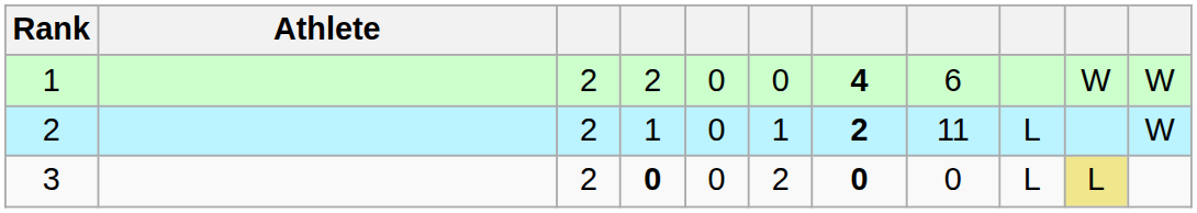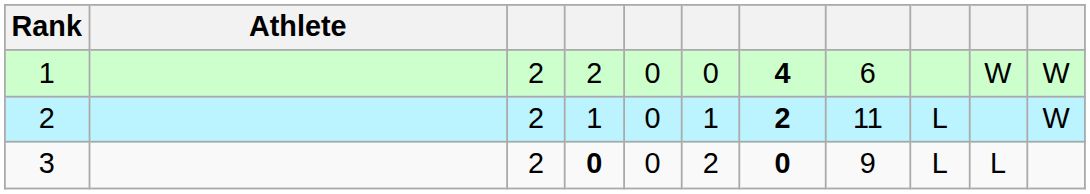3 | column 8: 0 -> 9
3 | column 10: khaki background -> no background
